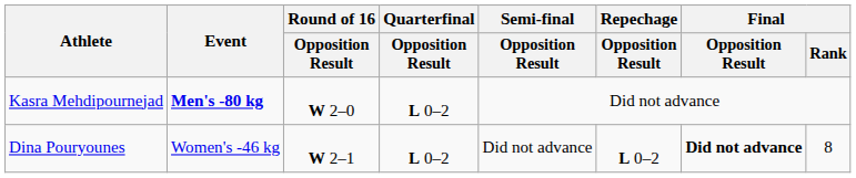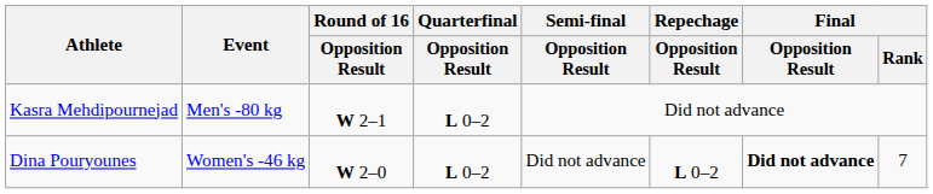Kasra Mehdipournejad | Event: bold -> normal
Kasra Mehdipournejad | Round of 16 / Opposition Result: W 2–0 -> W 2–1
Dina Pouryounes | Round of 16 / Opposition Result: W 2–1 -> W 2–0
Dina Pouryounes | Final / Rank: 8 -> 7
